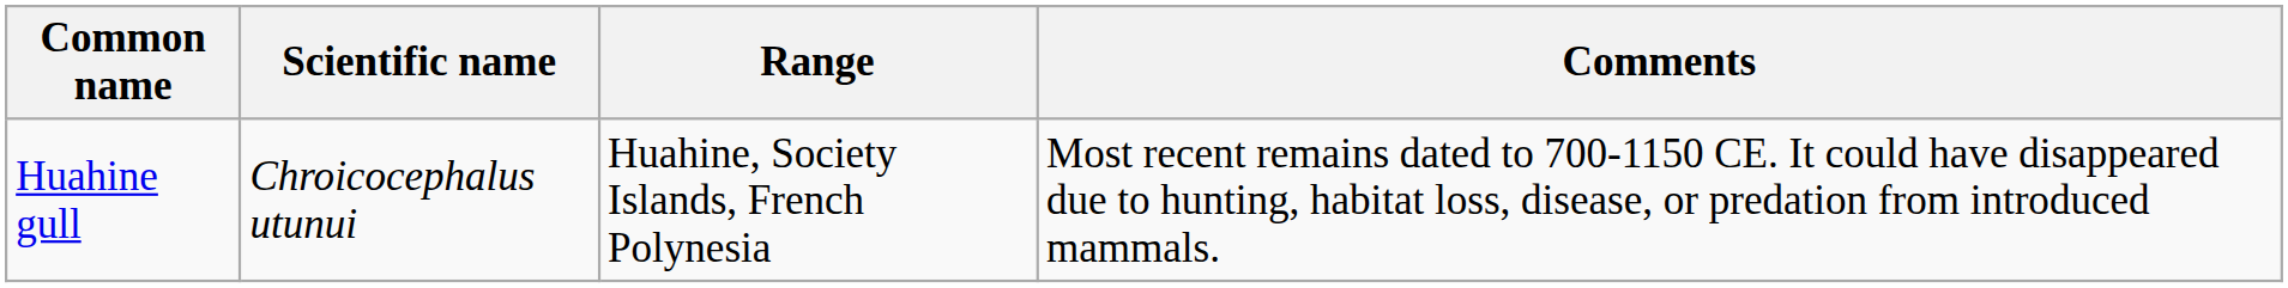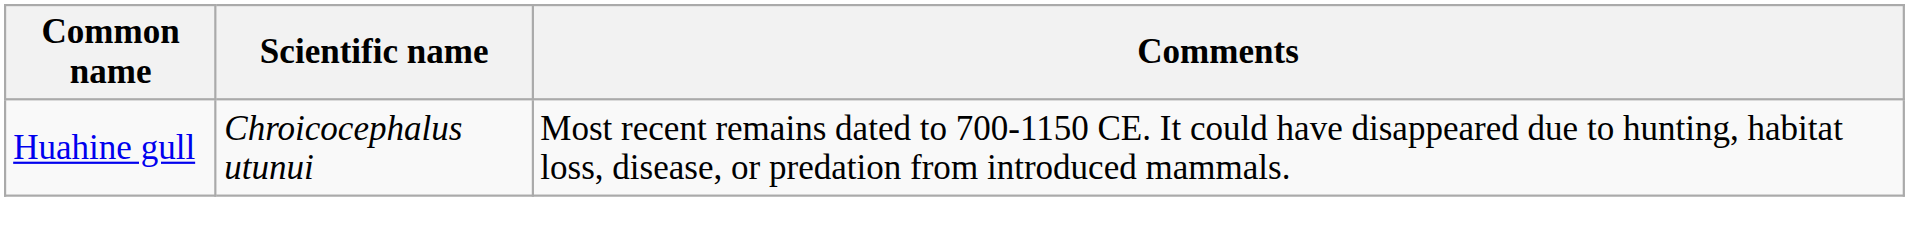- column: Range | Huahine, Society Islands, French Polynesia
